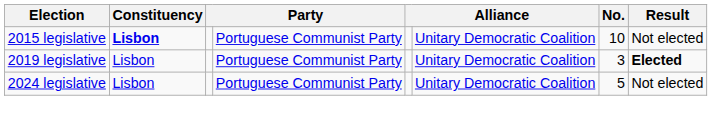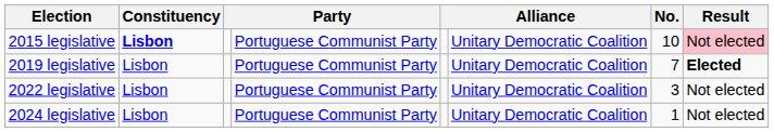2015 legislative | Result: no background -> pink background
2019 legislative | No.: 3 -> 7
+ row: 2022 legislative | Lisbon | Portuguese Communist Party | Unitary Democratic Coalition | 3 | Not elected
2024 legislative | No.: 5 -> 1
